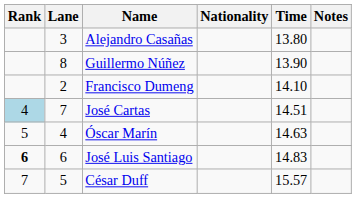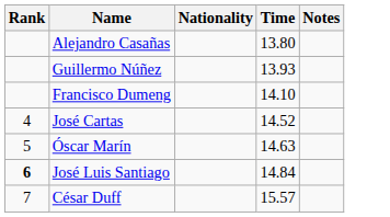- column: Lane | 3 | 8 | 2 | 7 | 4 | 6 | 5
Guillermo Núñez | Time: 13.90 -> 13.93
José Cartas | Rank: lightblue background -> no background
José Cartas | Time: 14.51 -> 14.52
José Luis Santiago | Time: 14.83 -> 14.84
